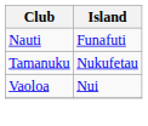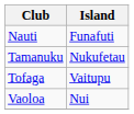+ row: Tofaga | Vaitupu
